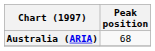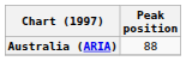Australia (ARIA) | Peak position: 68 -> 88
